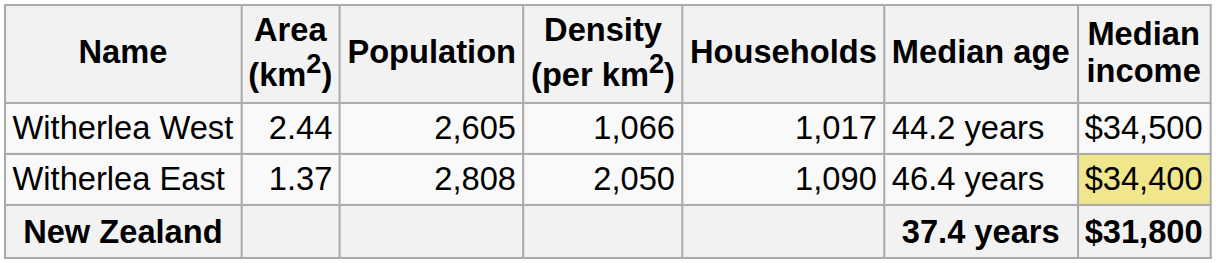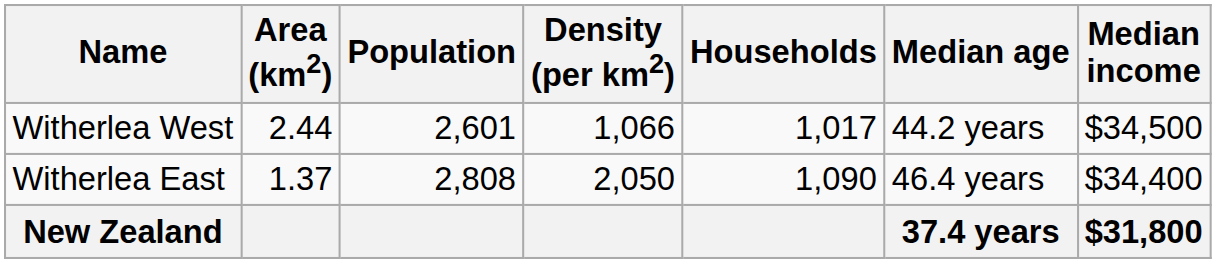Witherlea West | Population: 2,605 -> 2,601
Witherlea East | Median income: khaki background -> no background
